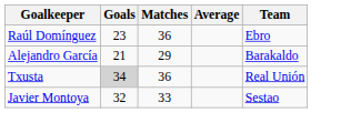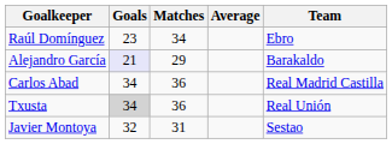Raúl Domínguez | Matches: 36 -> 34
Alejandro García | Goals: no background -> lavender background
+ row: Carlos Abad | 34 | 36 | Real Madrid Castilla
Javier Montoya | Matches: 33 -> 31
